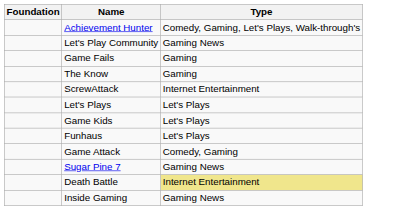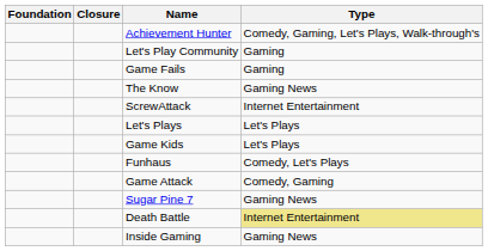+ column: Closure
Let's Play Community | Type: Gaming News -> Gaming
The Know | Type: Gaming -> Gaming News
Funhaus | Type: Let's Plays -> Comedy, Let's Plays
